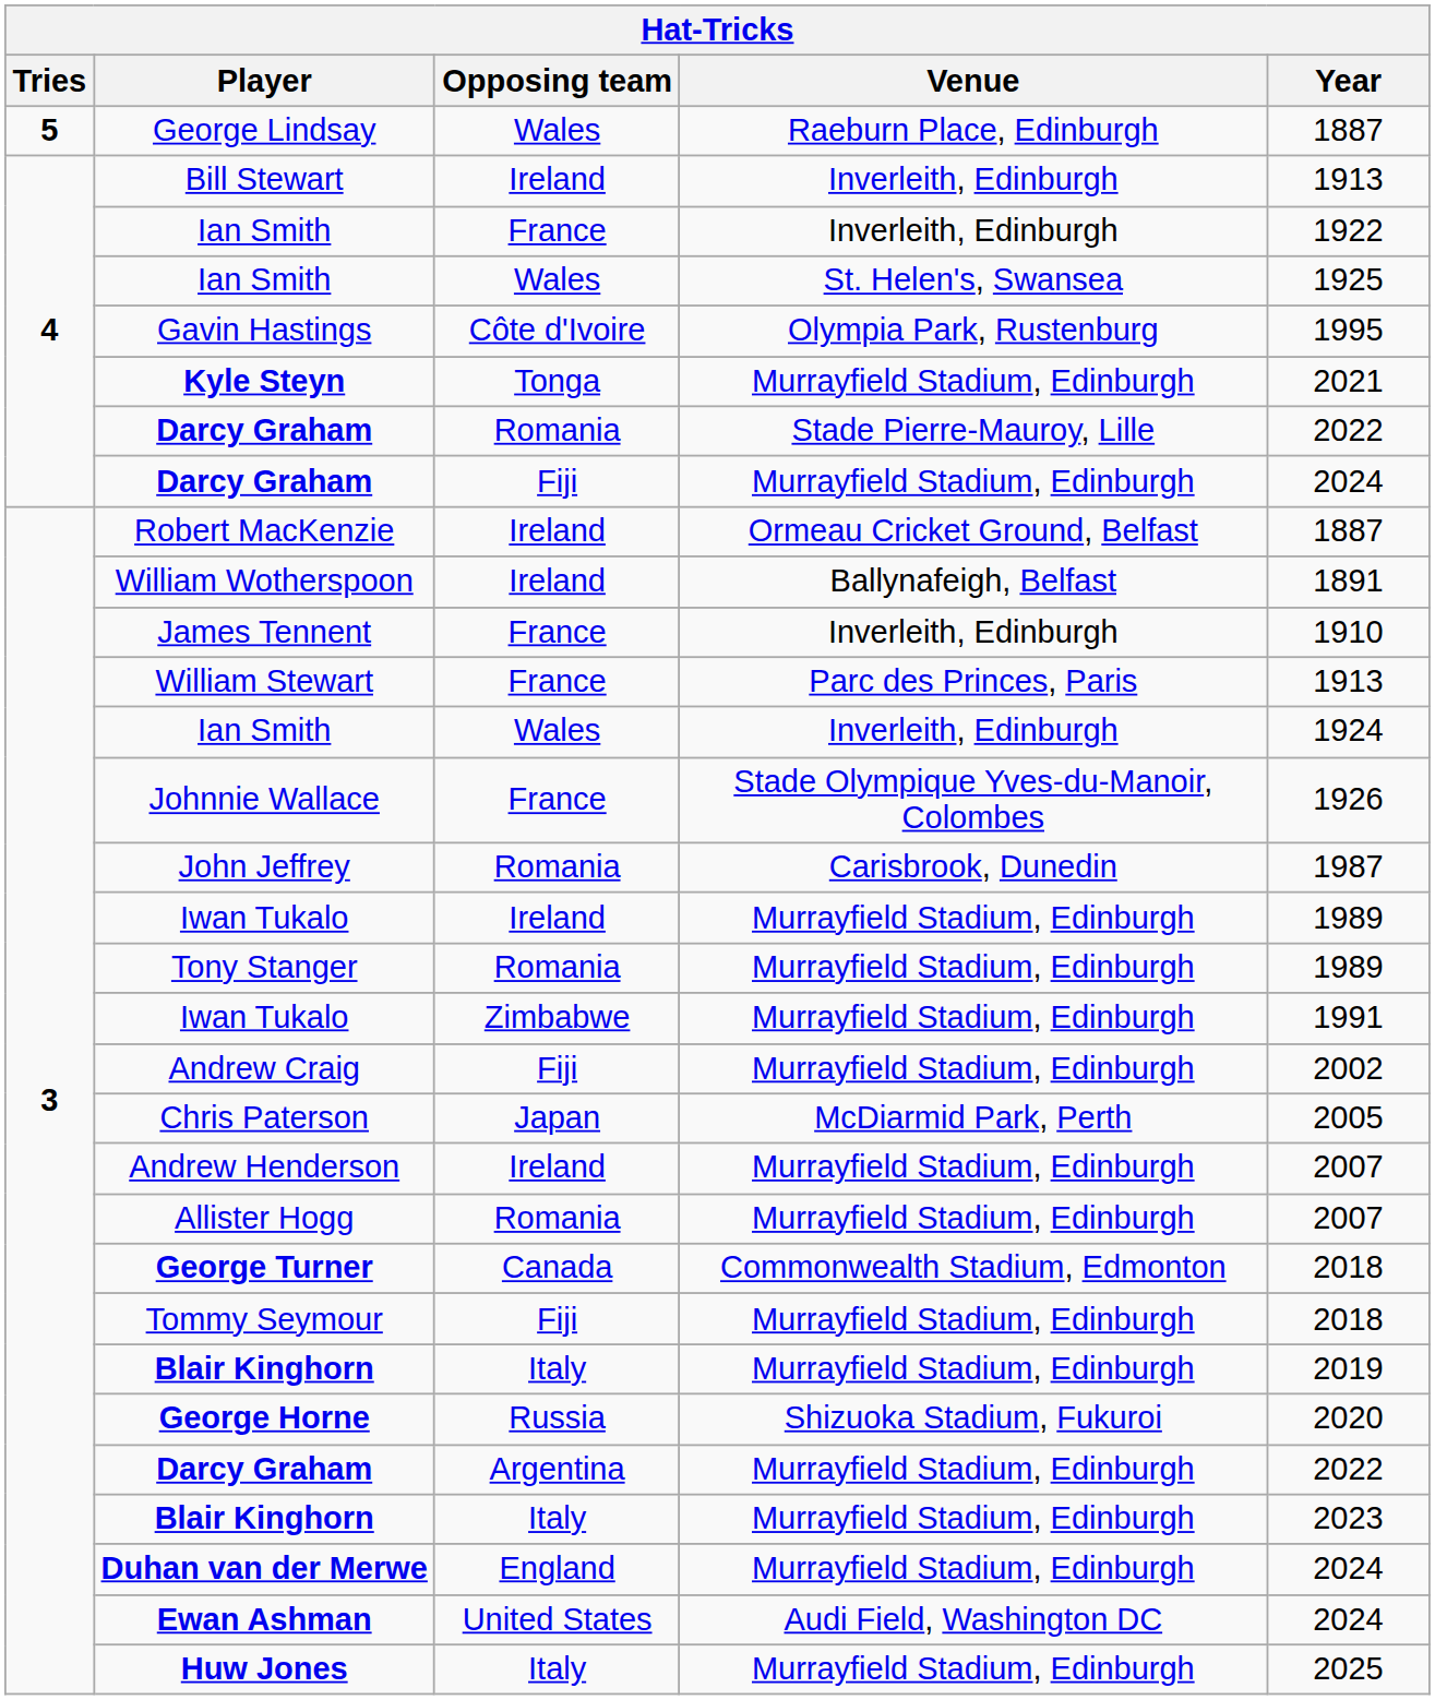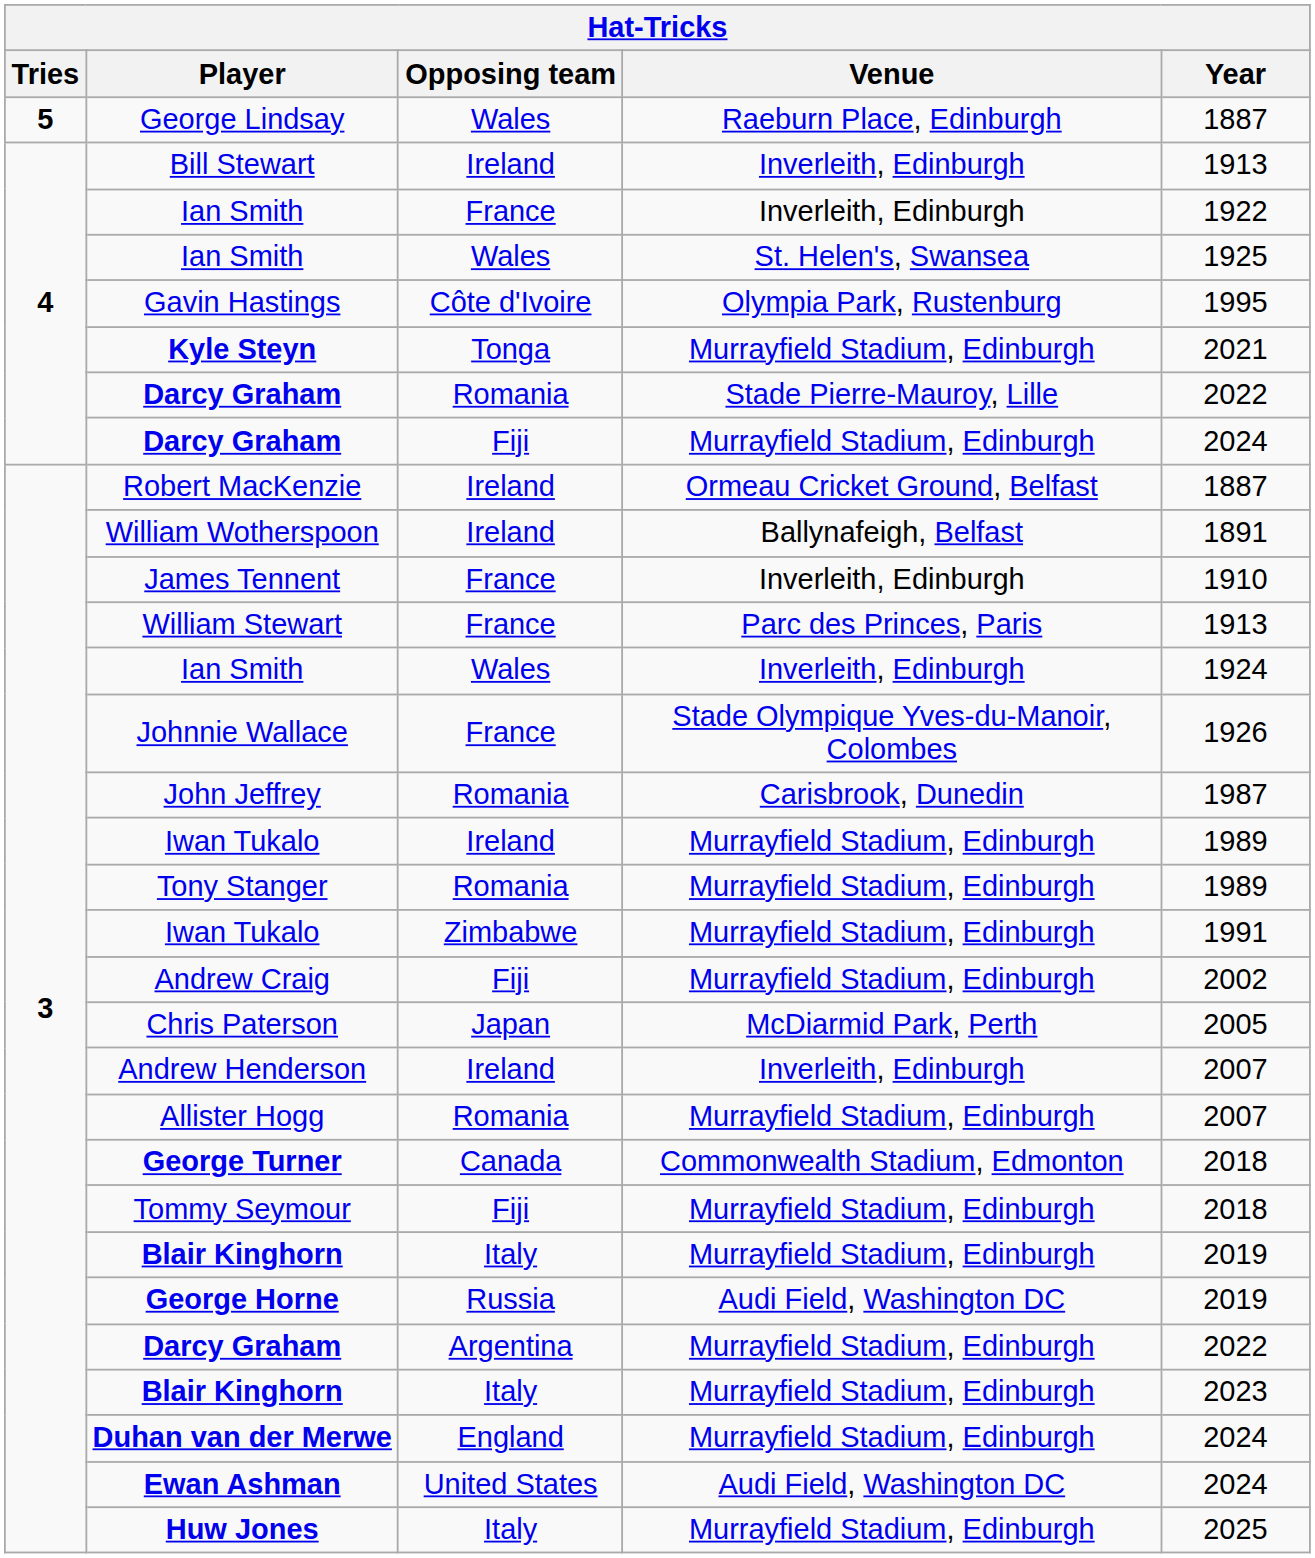Andrew Henderson | Venue: Murrayfield Stadium, Edinburgh -> Inverleith, Edinburgh
George Horne | Venue: Shizuoka Stadium, Fukuroi -> Audi Field, Washington DC
George Horne | Year: 2020 -> 2019
